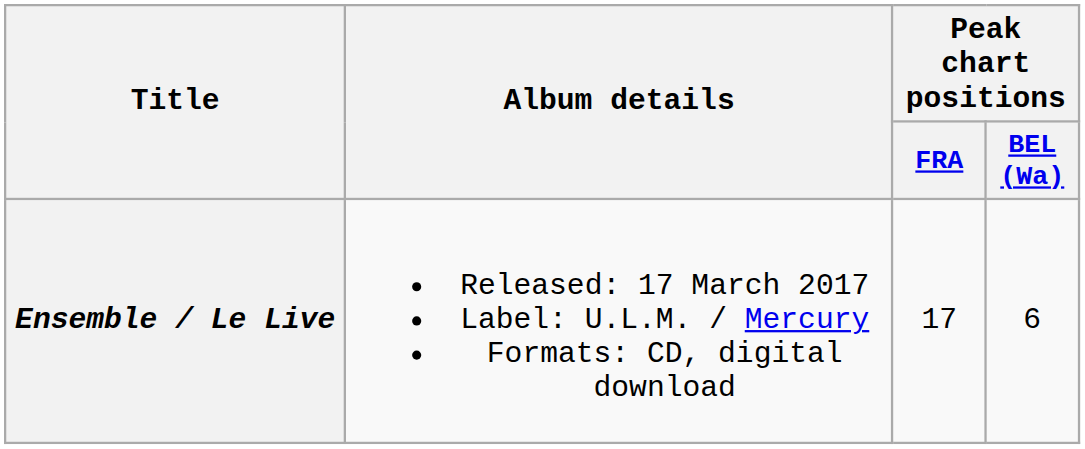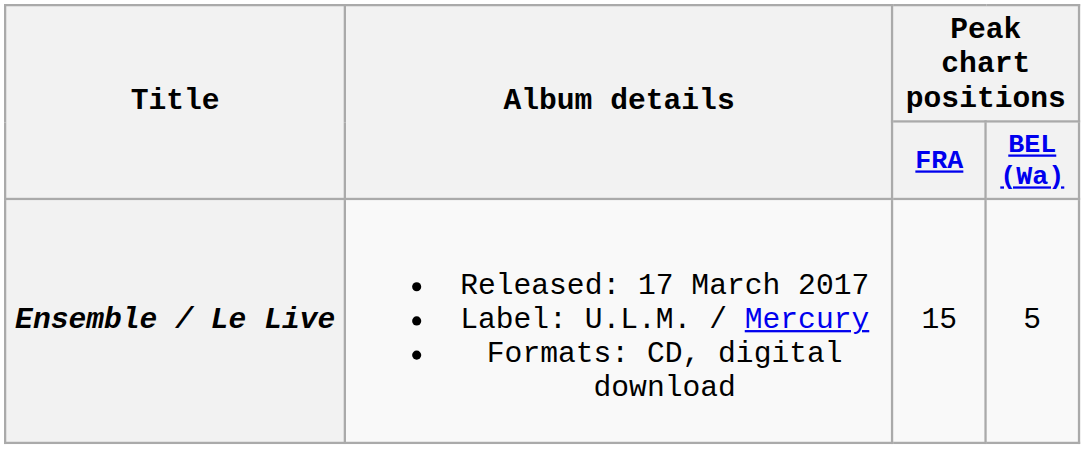Ensemble / Le Live | Peak chart positions / FRA: 17 -> 15
Ensemble / Le Live | Peak chart positions / BEL (Wa): 6 -> 5
